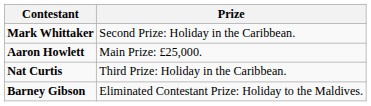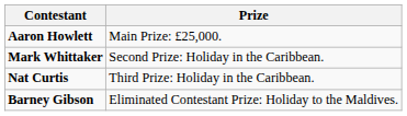rows swapped: Aaron Howlett <-> Mark Whittaker
